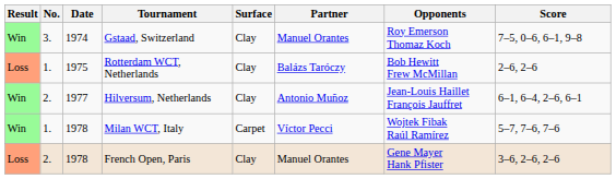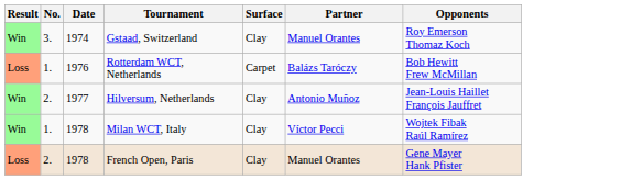- column: Score | 7–5, 0–6, 6–1, 9–8 | 2–6, 2–6 | 6–1, 6–4, 2–6, 6–1 | 5–7, 7–6, 7–6 | 3–6, 2–6, 2–6
Rotterdam WCT, Netherlands | Date: 1975 -> 1976
Rotterdam WCT, Netherlands | Surface: Clay -> Carpet
Milan WCT, Italy | Surface: Carpet -> Clay
